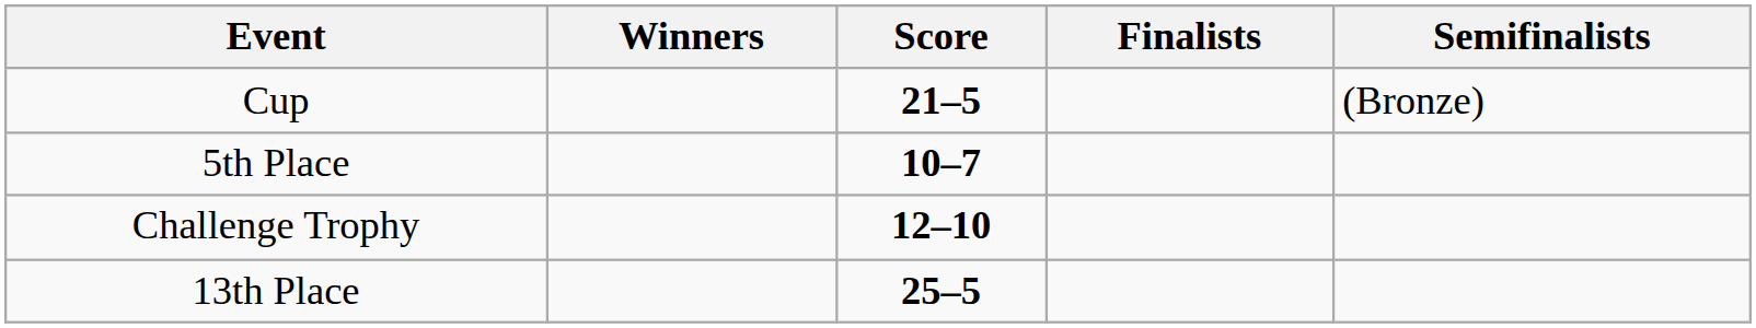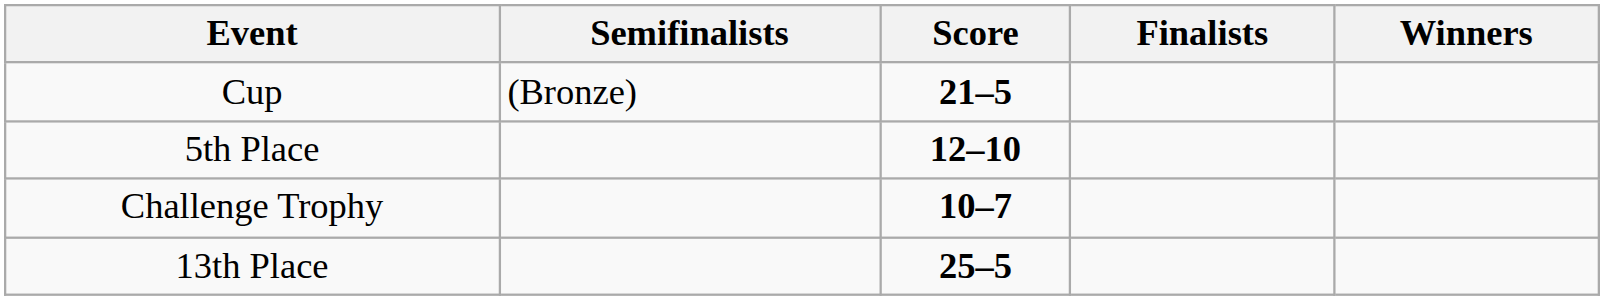columns swapped: Winners <-> Semifinalists
5th Place | Score: 10–7 -> 12–10
Challenge Trophy | Score: 12–10 -> 10–7
